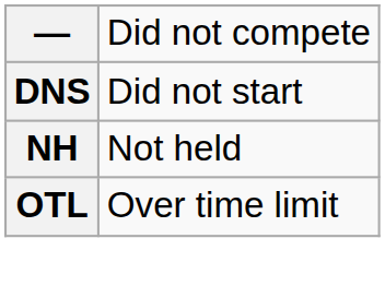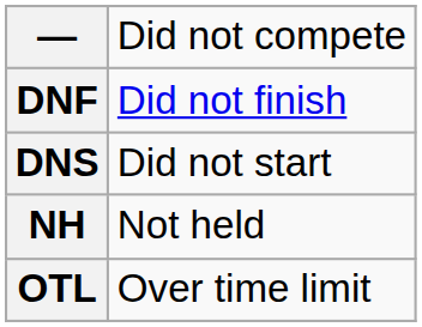+ row: DNF | Did not finish
